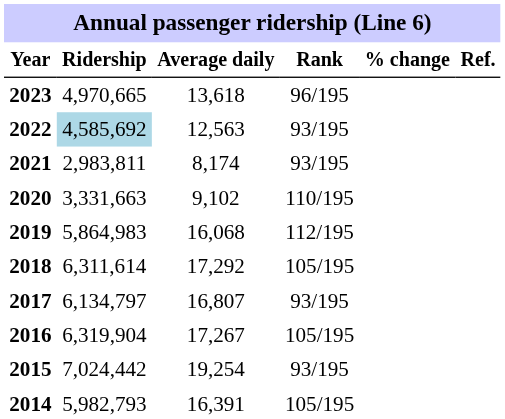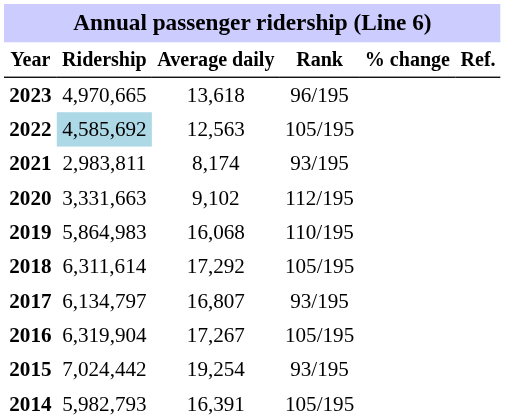2022 | Rank: 93/195 -> 105/195
2020 | Rank: 110/195 -> 112/195
2019 | Rank: 112/195 -> 110/195
